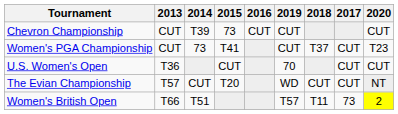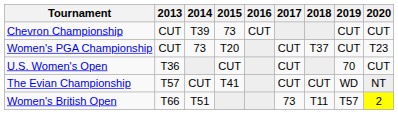columns swapped: 2017 <-> 2019
Women's PGA Championship | 2015: T41 -> T20
The Evian Championship | 2015: T20 -> T41
